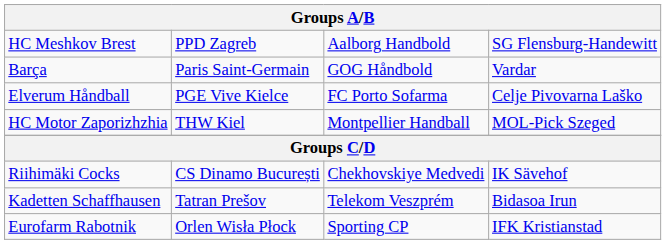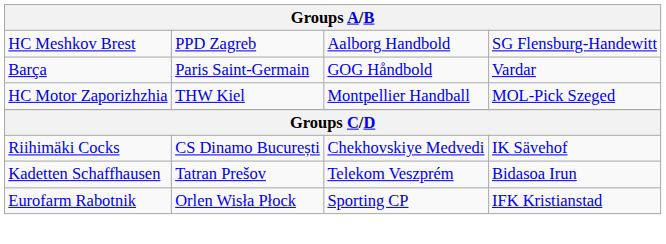- row: Elverum Håndball | PGE Vive Kielce | FC Porto Sofarma | Celje Pivovarna Laško
